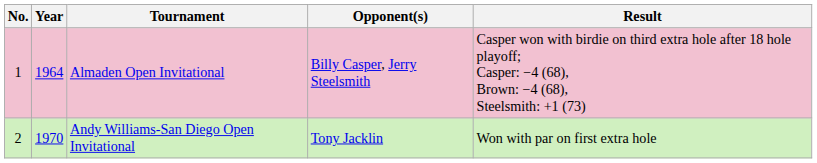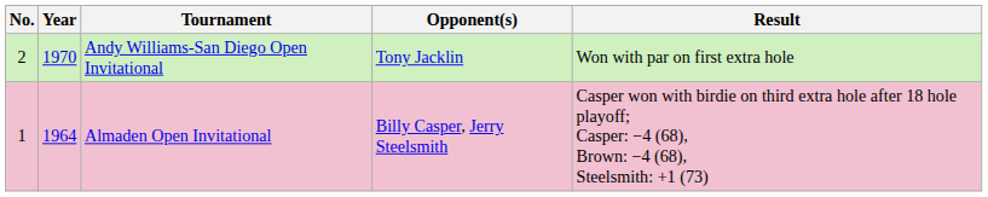rows swapped: Almaden Open Invitational <-> Andy Williams-San Diego Open Invitational
